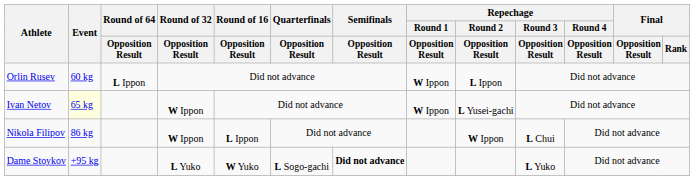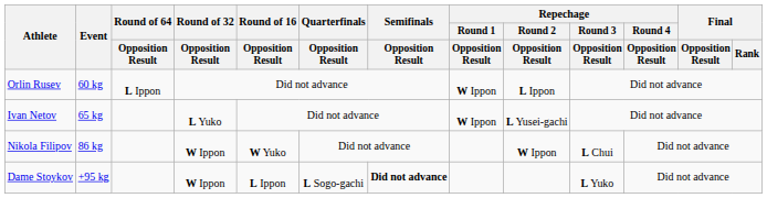Ivan Netov | Event: lightyellow background -> no background
Ivan Netov | Round of 32 / Opposition Result: W Ippon -> L Yuko
Nikola Filipov | Round of 16 / Opposition Result: L Ippon -> W Yuko
Dame Stoykov | Round of 32 / Opposition Result: L Yuko -> W Ippon
Dame Stoykov | Round of 16 / Opposition Result: W Yuko -> L Ippon
